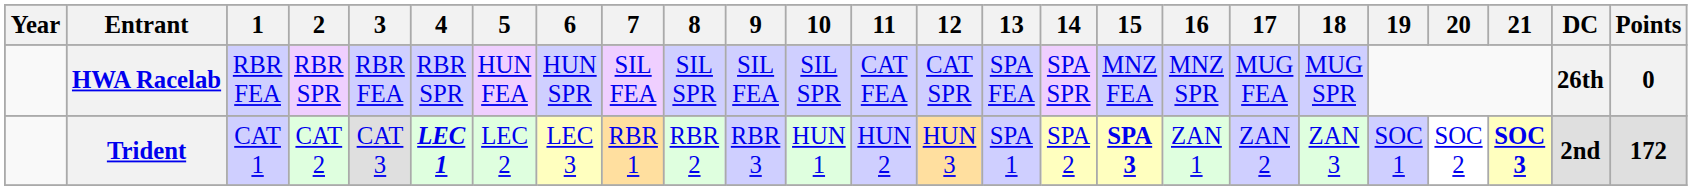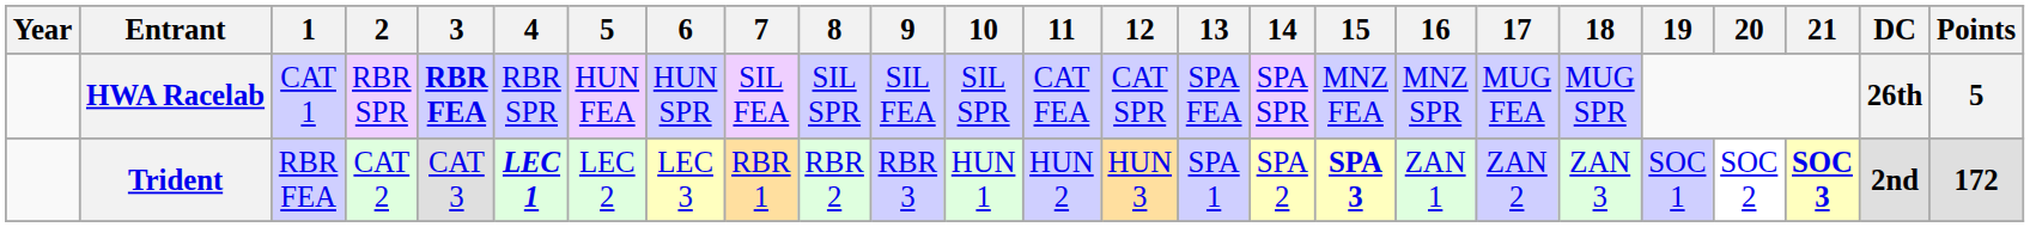HWA Racelab | 1: RBR FEA -> CAT 1
HWA Racelab | 3: normal -> bold
HWA Racelab | Points: 0 -> 5
Trident | 1: CAT 1 -> RBR FEA
